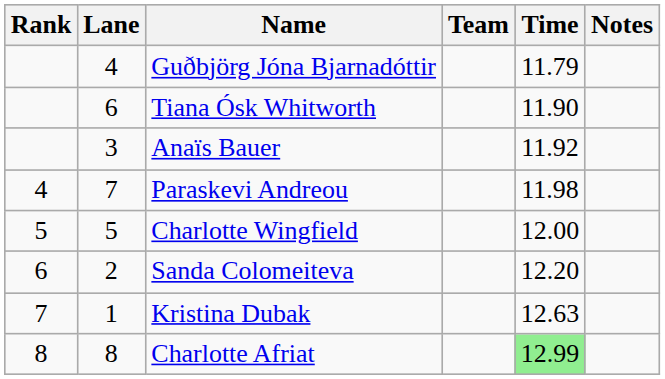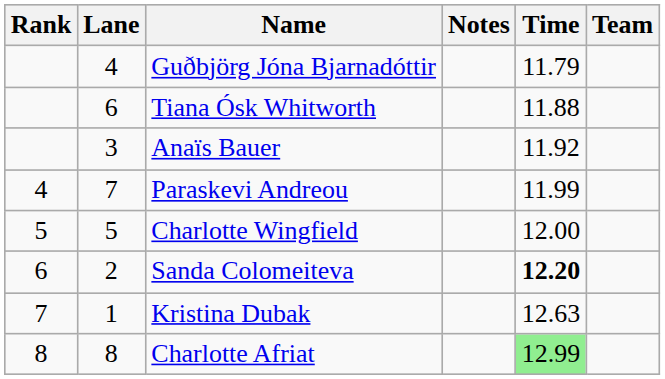columns swapped: Team <-> Notes
Tiana Ósk Whitworth | Time: 11.90 -> 11.88
Paraskevi Andreou | Time: 11.98 -> 11.99
Sanda Colomeiteva | Time: normal -> bold
